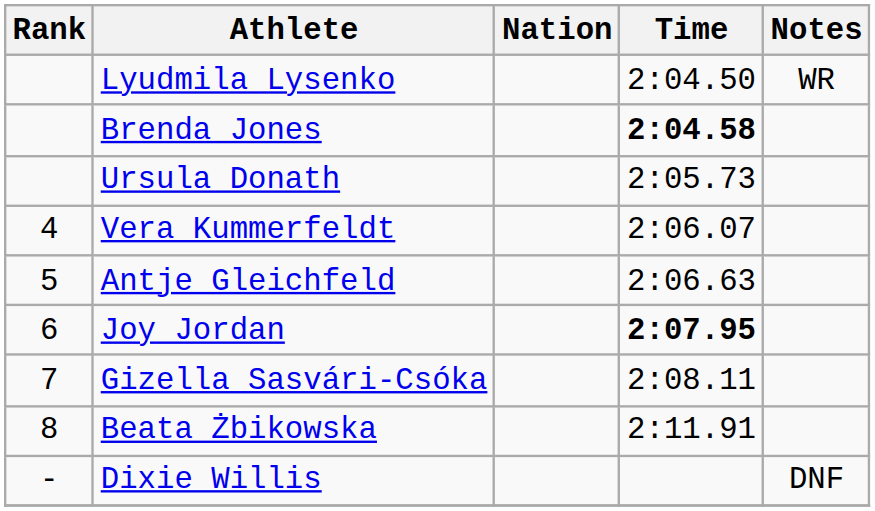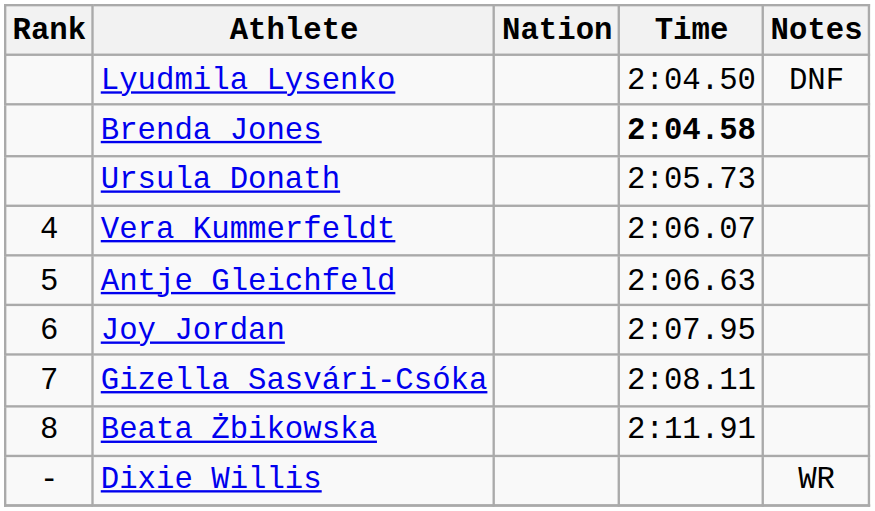Lyudmila Lysenko | Notes: WR -> DNF
Joy Jordan | Time: bold -> normal
Dixie Willis | Notes: DNF -> WR
